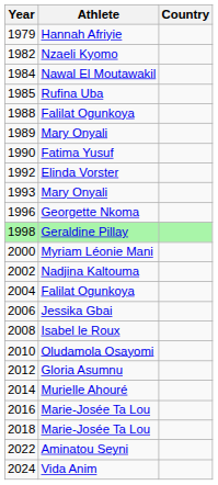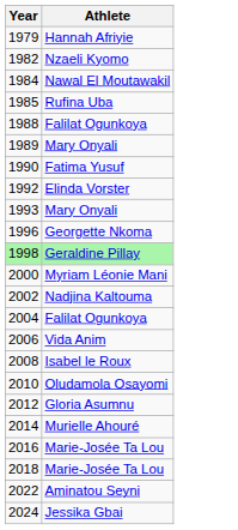- column: Country
2006 | Athlete: Jessika Gbai -> Vida Anim
2024 | Athlete: Vida Anim -> Jessika Gbai
